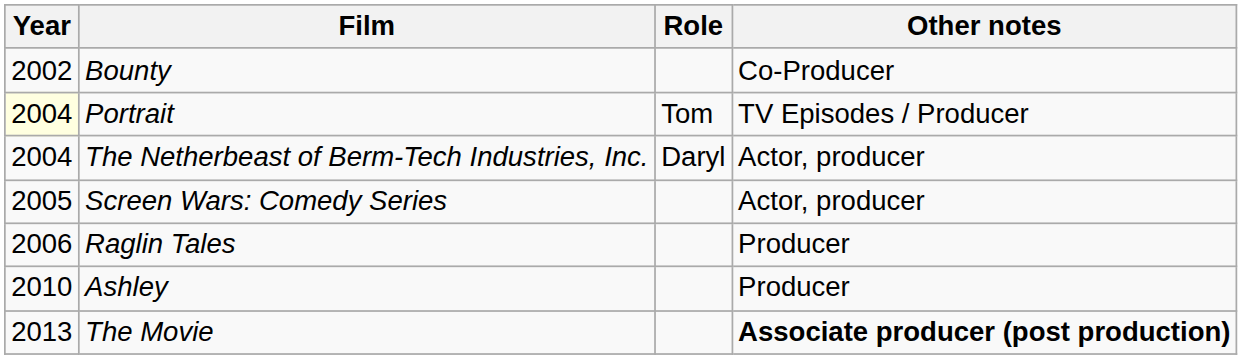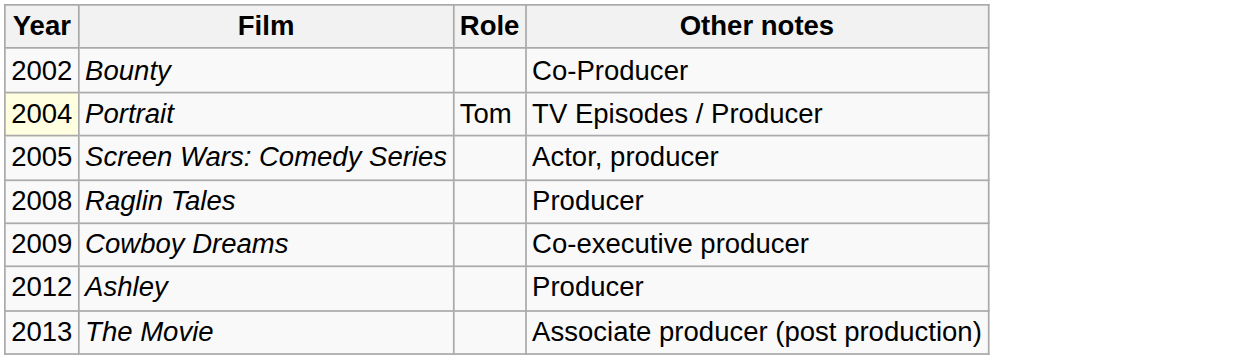- row: 2004 | The Netherbeast of Berm-Tech Industries, Inc. | Daryl | Actor, producer
Raglin Tales | Year: 2006 -> 2008
+ row: 2009 | Cowboy Dreams | Co-executive producer
Ashley | Year: 2010 -> 2012
The Movie | Other notes: bold -> normal
